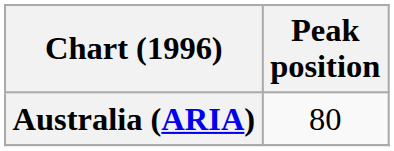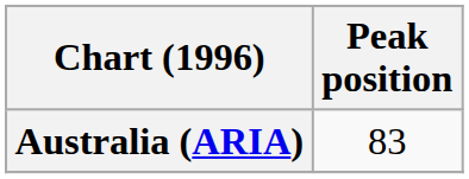Australia (ARIA) | Peak position: 80 -> 83
